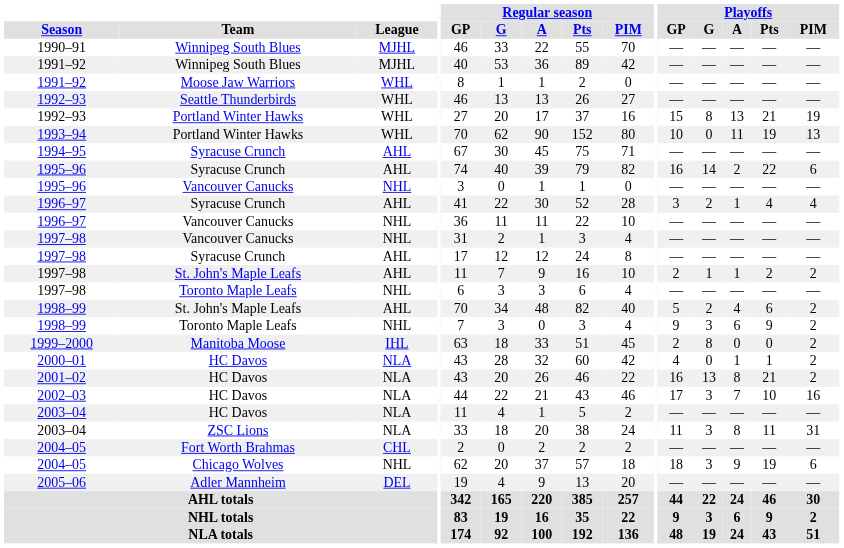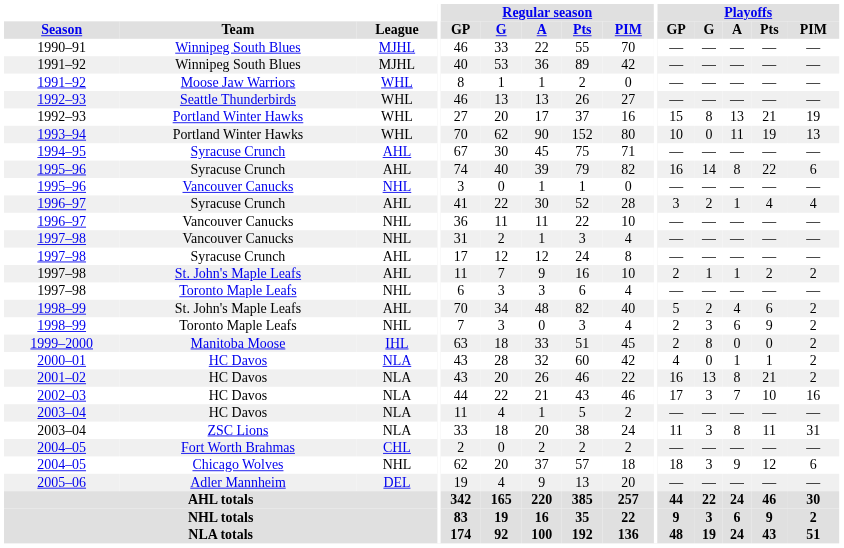1995–96 / Syracuse Crunch | Playoffs / A: 2 -> 8
1998–99 / Toronto Maple Leafs | Playoffs / GP: 9 -> 2
2004–05 / Chicago Wolves | Playoffs / Pts: 19 -> 12
